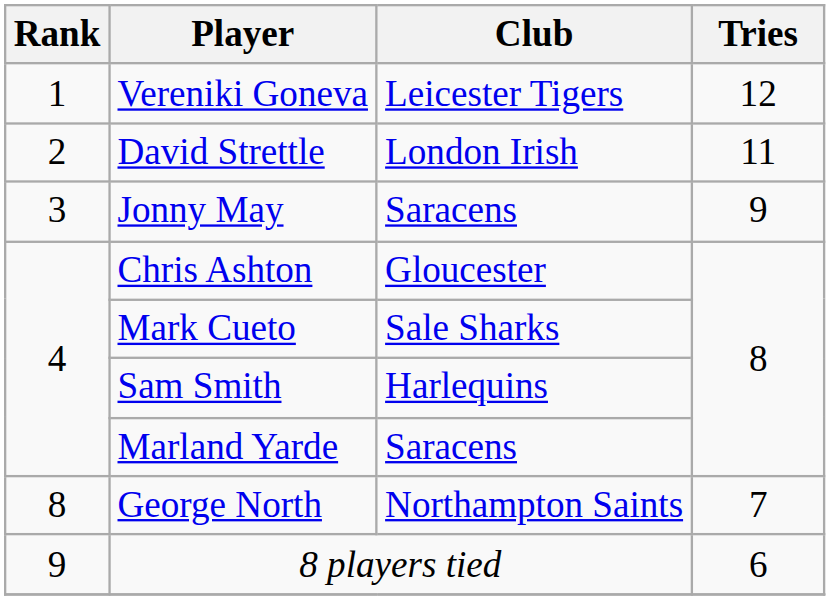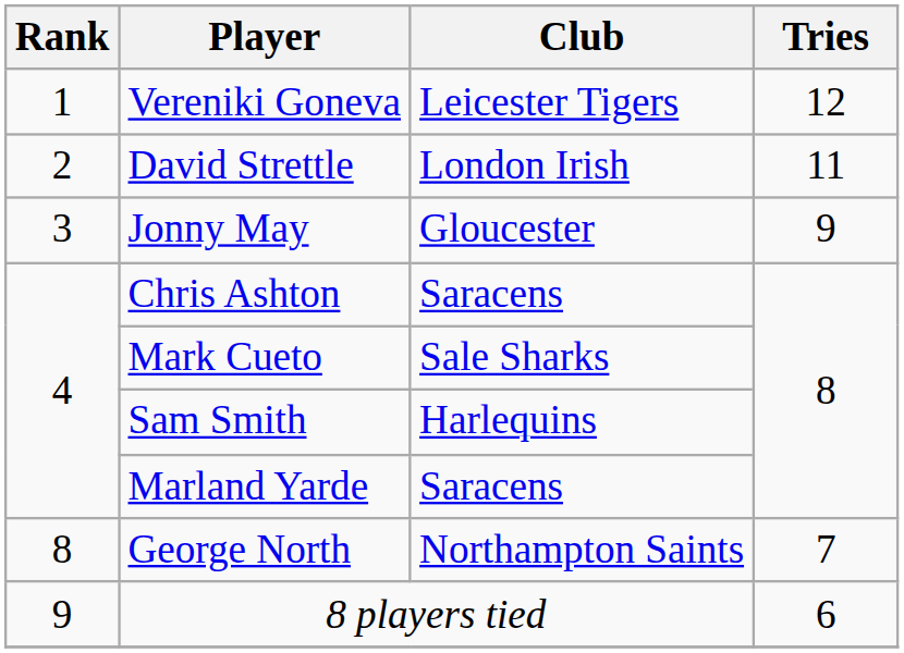Jonny May | Club: Saracens -> Gloucester
Chris Ashton | Club: Gloucester -> Saracens
